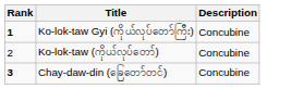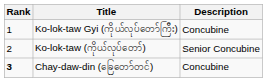Ko-lok-taw Gyi (ကိုယ်လုပ်တော်ကြီး) | Rank: bold -> normal
Ko-lok-taw (ကိုယ်လုပ်တော်) | Description: Concubine -> Senior Concubine
